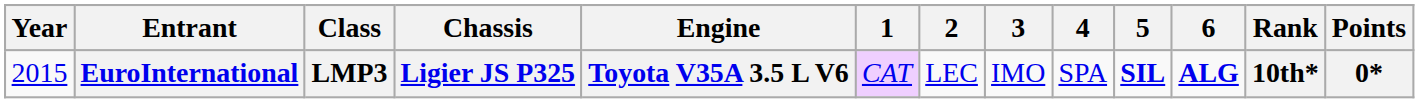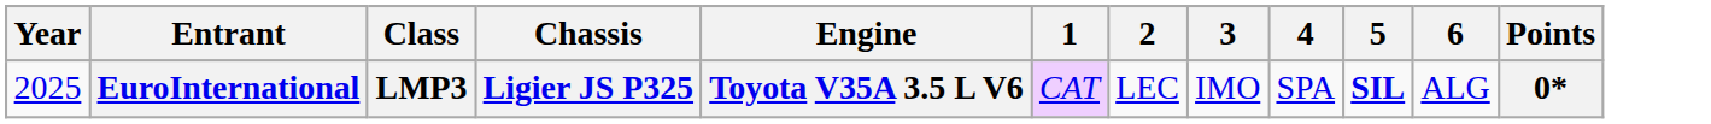- column: Rank | 10th*
EuroInternational | Year: 2015 -> 2025
EuroInternational | 6: bold -> normal
